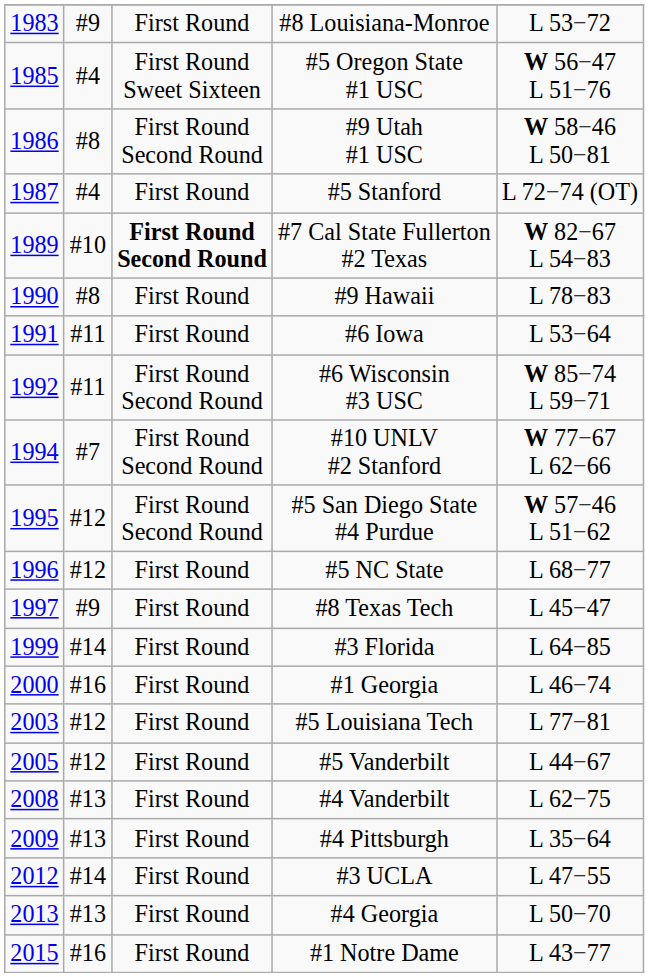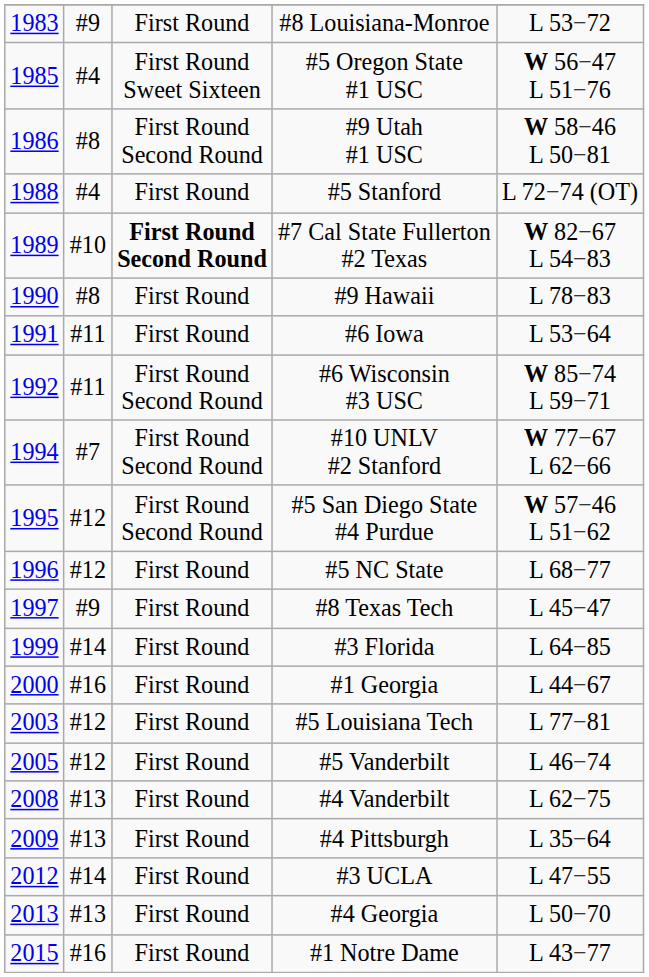#5 Stanford | column 1: 1987 -> 1988
#1 Georgia | column 5: L 46−74 -> L 44−67
#5 Vanderbilt | column 5: L 44−67 -> L 46−74
